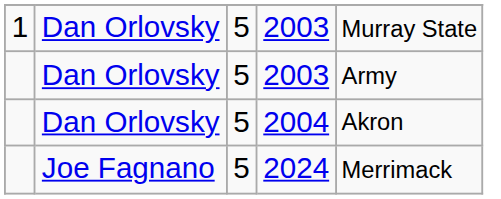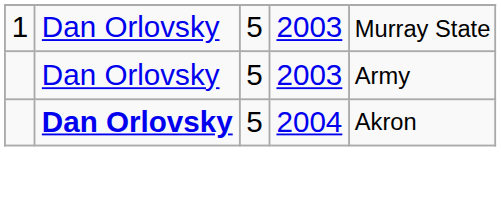2004 | column 2: normal -> bold
- row: Joe Fagnano | 5 | 2024 | Merrimack
